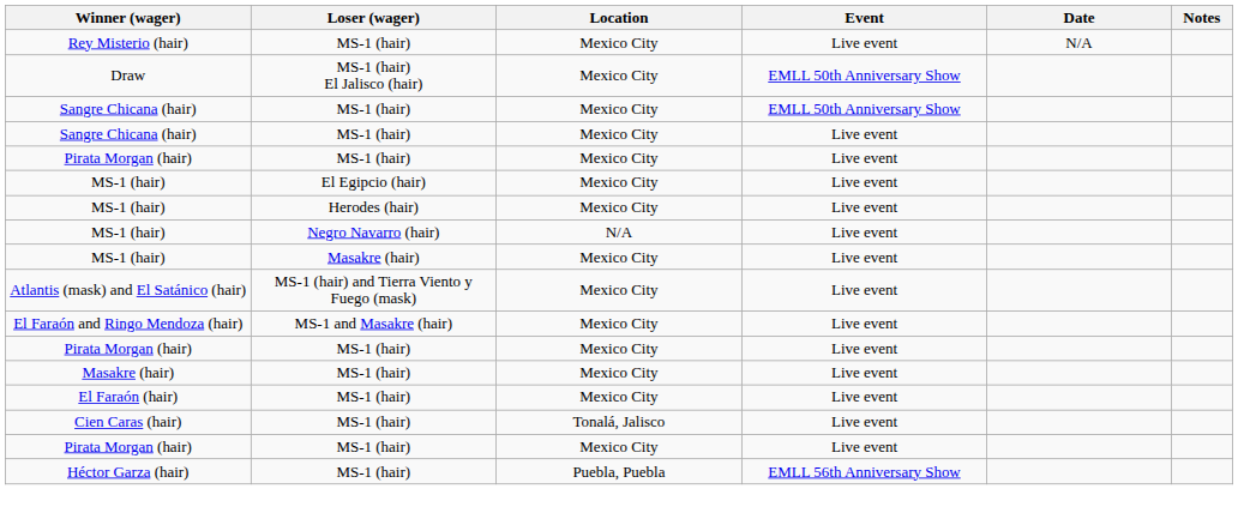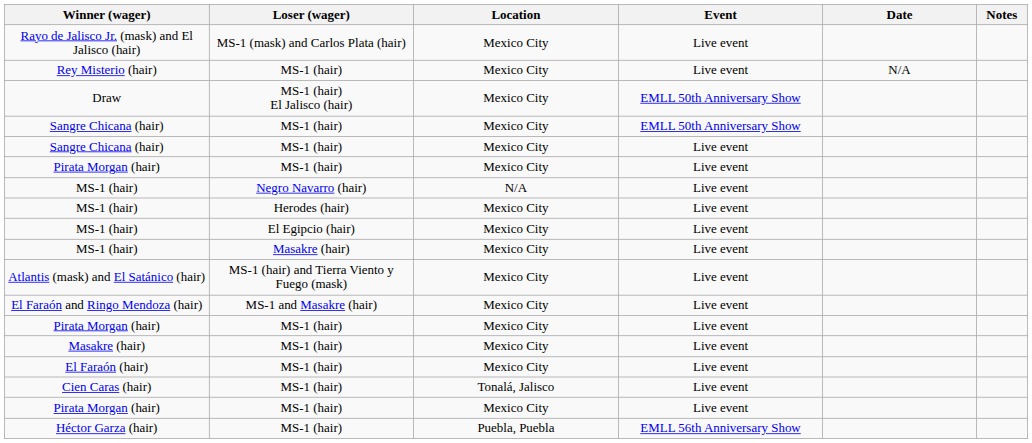+ row: Rayo de Jalisco Jr. (mask) and El Jalisco (hair) | MS-1 (mask) and Carlos Plata (hair) | Mexico City | Live event
rows swapped: MS-1 (hair) / El Egipcio (hair) <-> MS-1 (hair) / Negro Navarro (hair)
